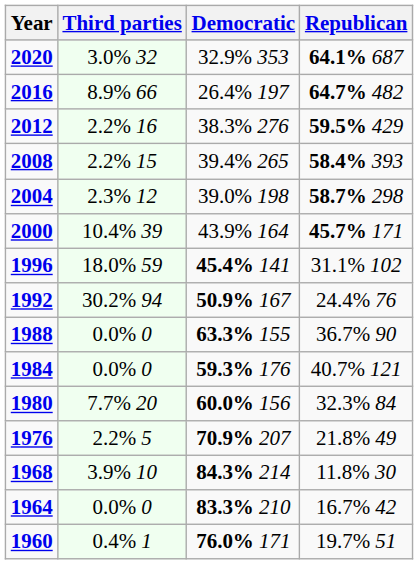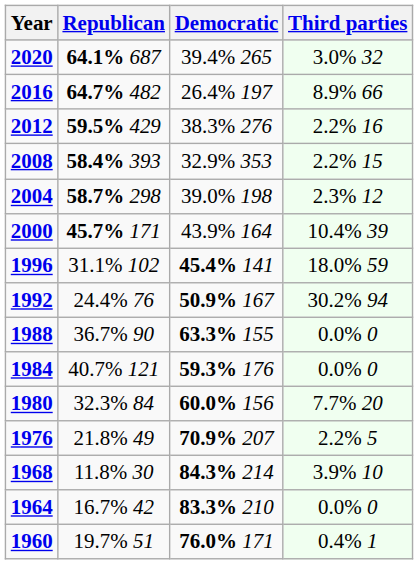columns swapped: Republican <-> Third parties
2020 | Democratic: 32.9% 353 -> 39.4% 265
2008 | Democratic: 39.4% 265 -> 32.9% 353
